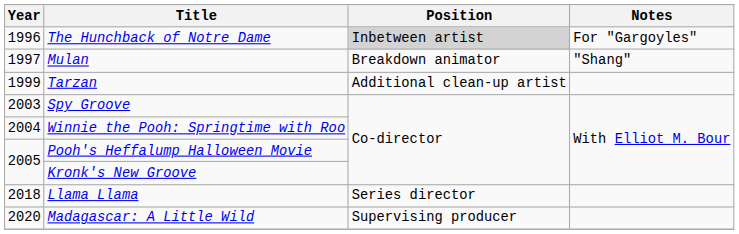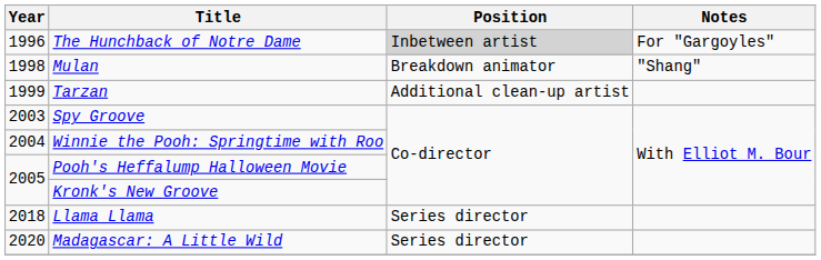Mulan | Year: 1997 -> 1998
Madagascar: A Little Wild | Position: Supervising producer -> Series director
